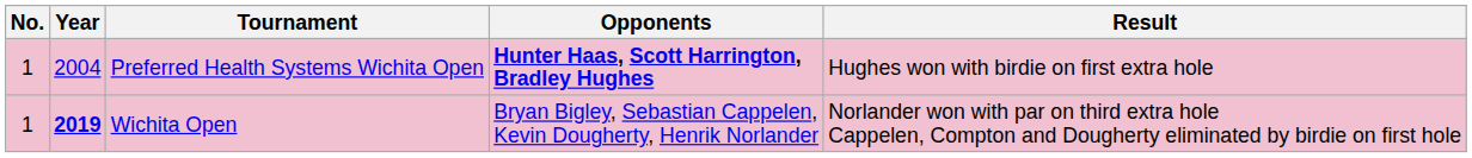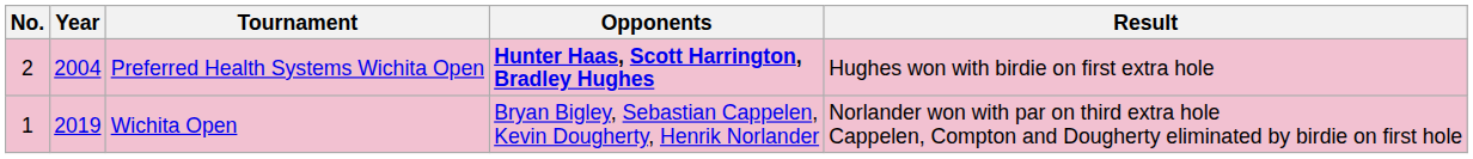Preferred Health Systems Wichita Open | No.: 1 -> 2
Wichita Open | Year: bold -> normal
